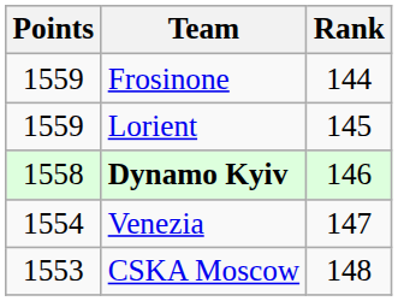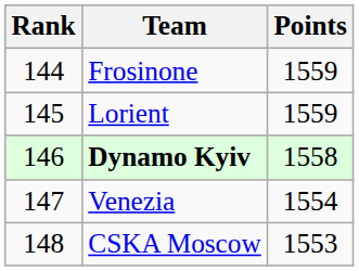columns swapped: Rank <-> Points
